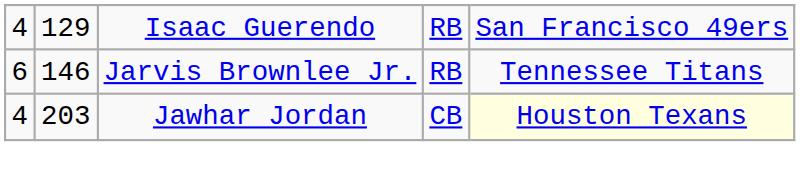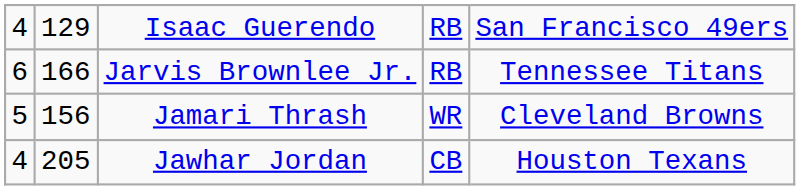Jarvis Brownlee Jr. | column 2: 146 -> 166
+ row: 5 | 156 | Jamari Thrash | WR | Cleveland Browns
Jawhar Jordan | column 2: 203 -> 205
Jawhar Jordan | column 5: lightyellow background -> no background
